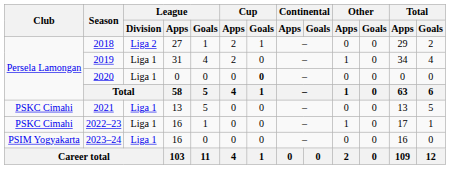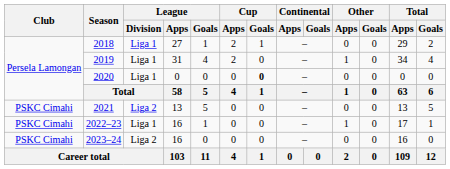2018 | League / Division: Liga 2 -> Liga 1
2021 | League / Division: Liga 1 -> Liga 2
2023–24 | Club: PSIM Yogyakarta -> PSKC Cimahi
2023–24 | League / Division: Liga 1 -> Liga 2
